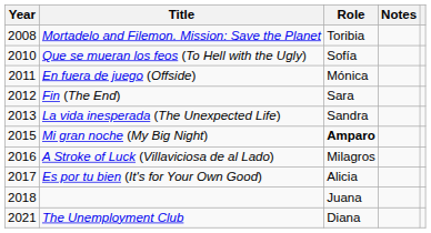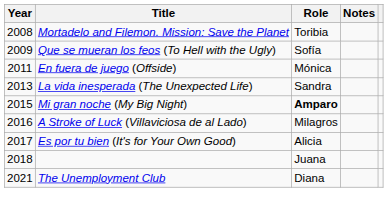Que se mueran los feos (To Hell with the Ugly) | Year: 2010 -> 2009
- row: 2012 | Fin (The End) | Sara
